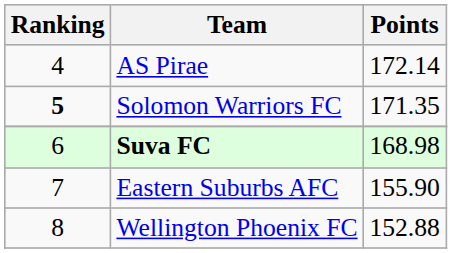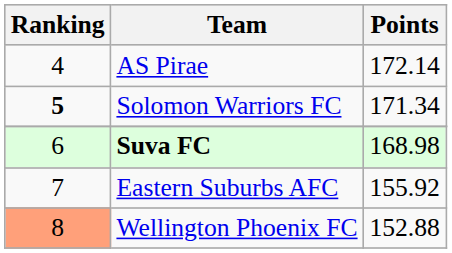Solomon Warriors FC | Points: 171.35 -> 171.34
Eastern Suburbs AFC | Points: 155.90 -> 155.92
Wellington Phoenix FC | Ranking: no background -> lightsalmon background
